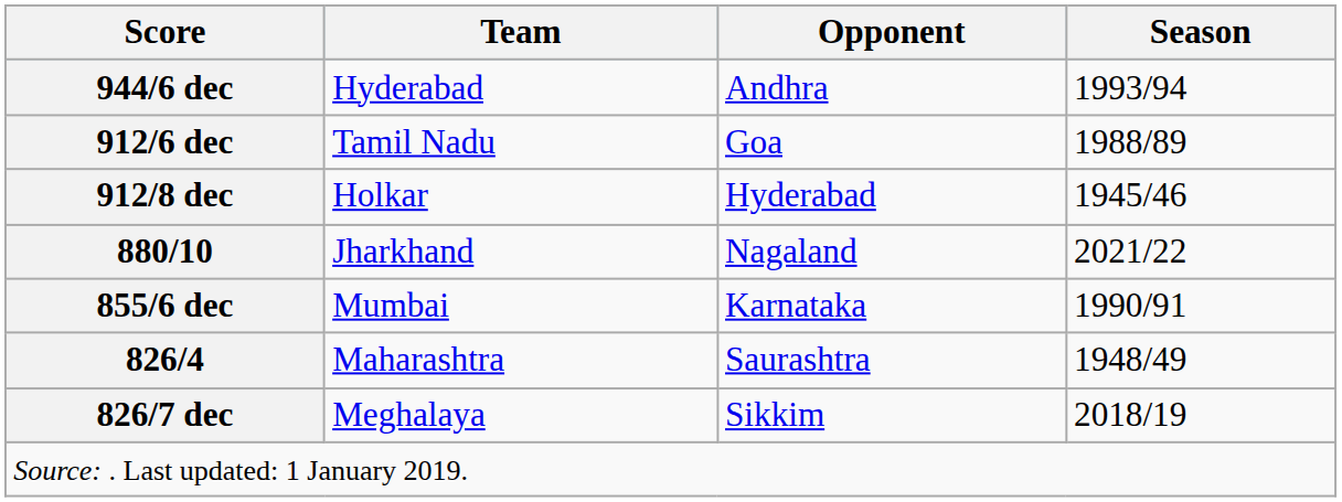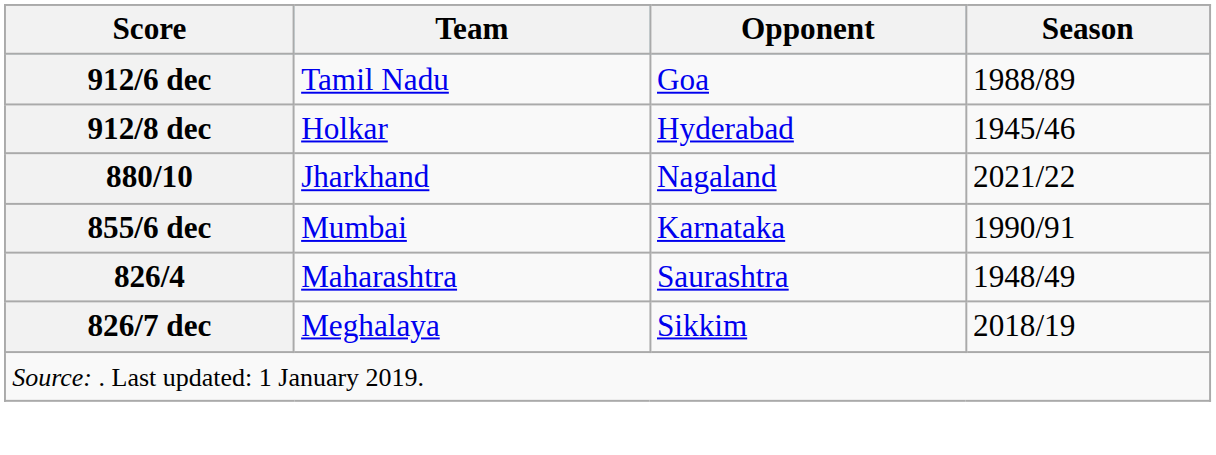- row: 944/6 dec | Hyderabad | Andhra | 1993/94
